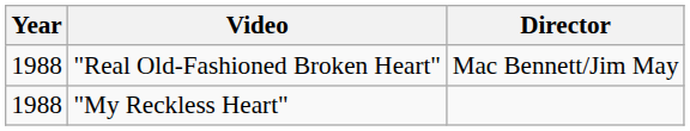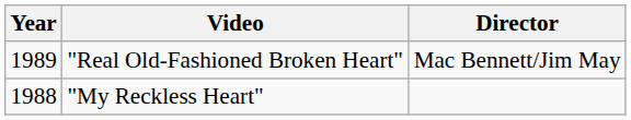"Real Old-Fashioned Broken Heart" | Year: 1988 -> 1989
